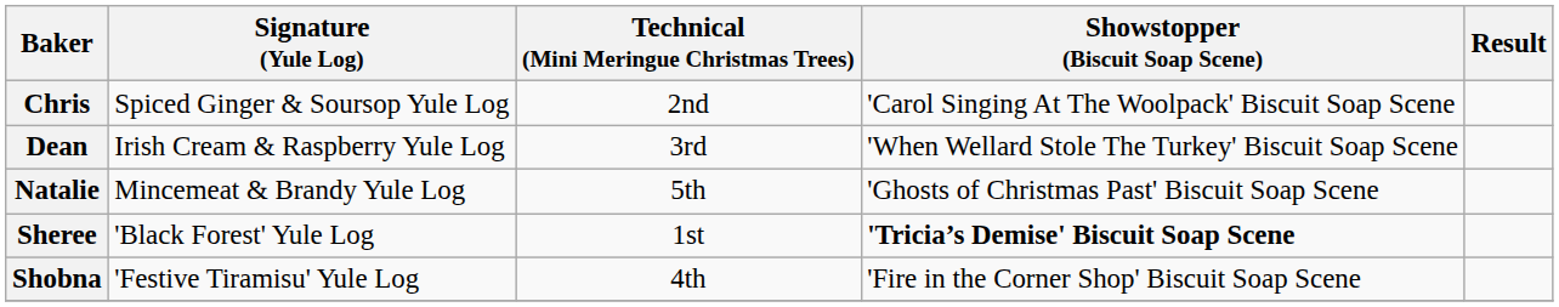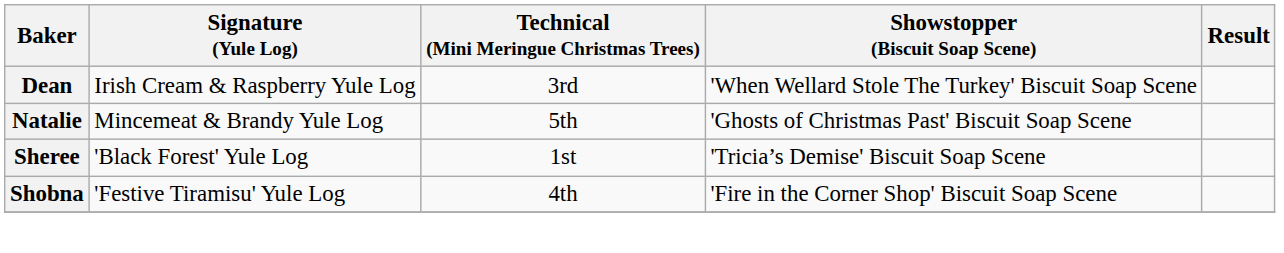- row: Chris | Spiced Ginger & Soursop Yule Log | 2nd | 'Carol Singing At The Woolpack' Biscuit Soap Scene
Sheree | Showstopper (Biscuit Soap Scene): bold -> normal
